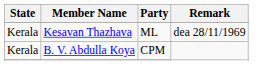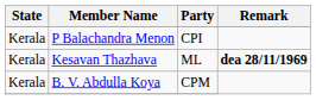+ row: Kerala | P Balachandra Menon | CPI
Kesavan Thazhava | Remark: normal -> bold
